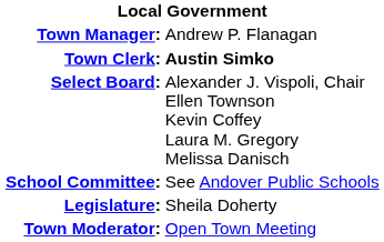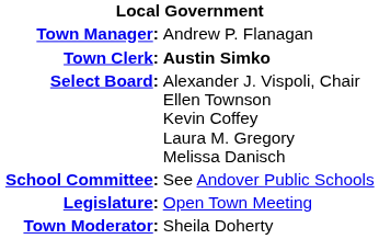Legislature: | column 2: Sheila Doherty -> Open Town Meeting
Town Moderator: | column 2: Open Town Meeting -> Sheila Doherty
